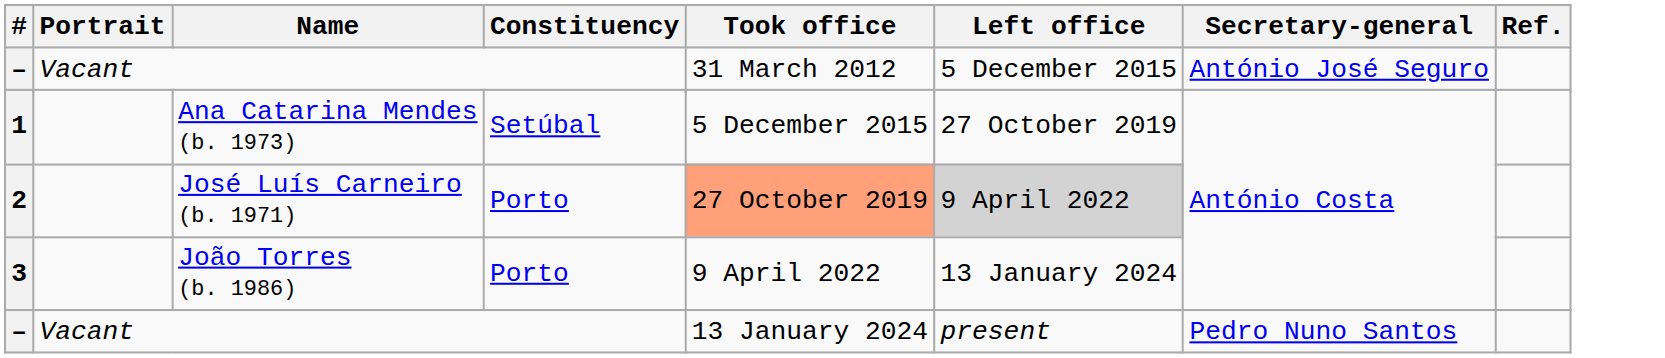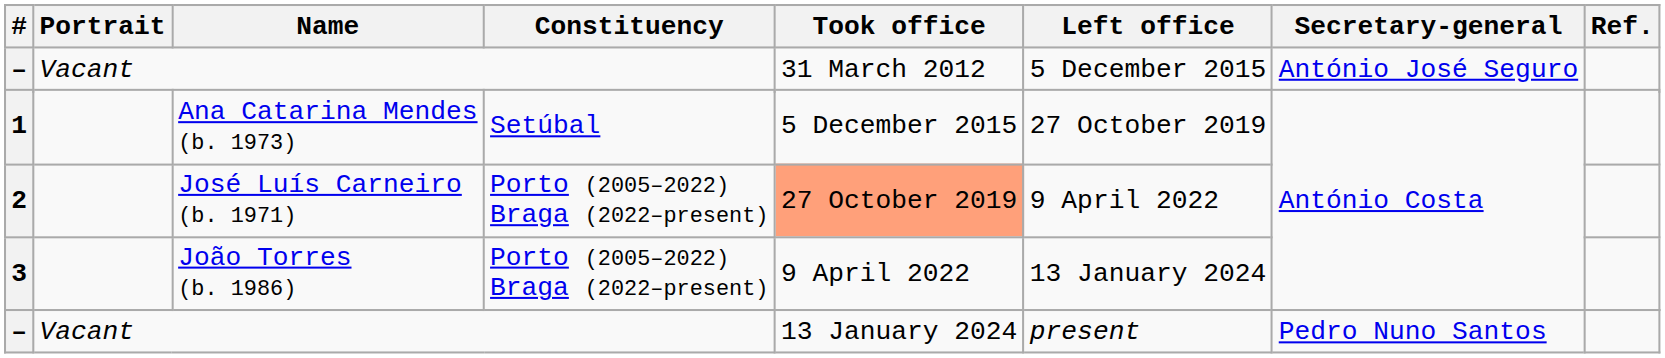2 | Constituency: Porto -> Porto (2005–2022) Braga (2022–present)
2 | Left office: lightgrey background -> no background
3 | Constituency: Porto -> Porto (2005–2022) Braga (2022–present)
